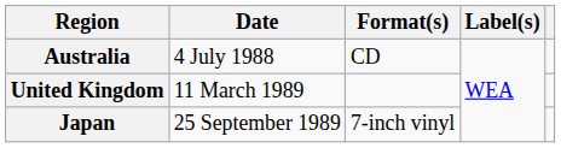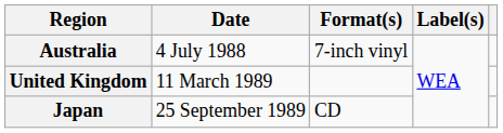Australia | Format(s): CD -> 7-inch vinyl
Japan | Format(s): 7-inch vinyl -> CD
